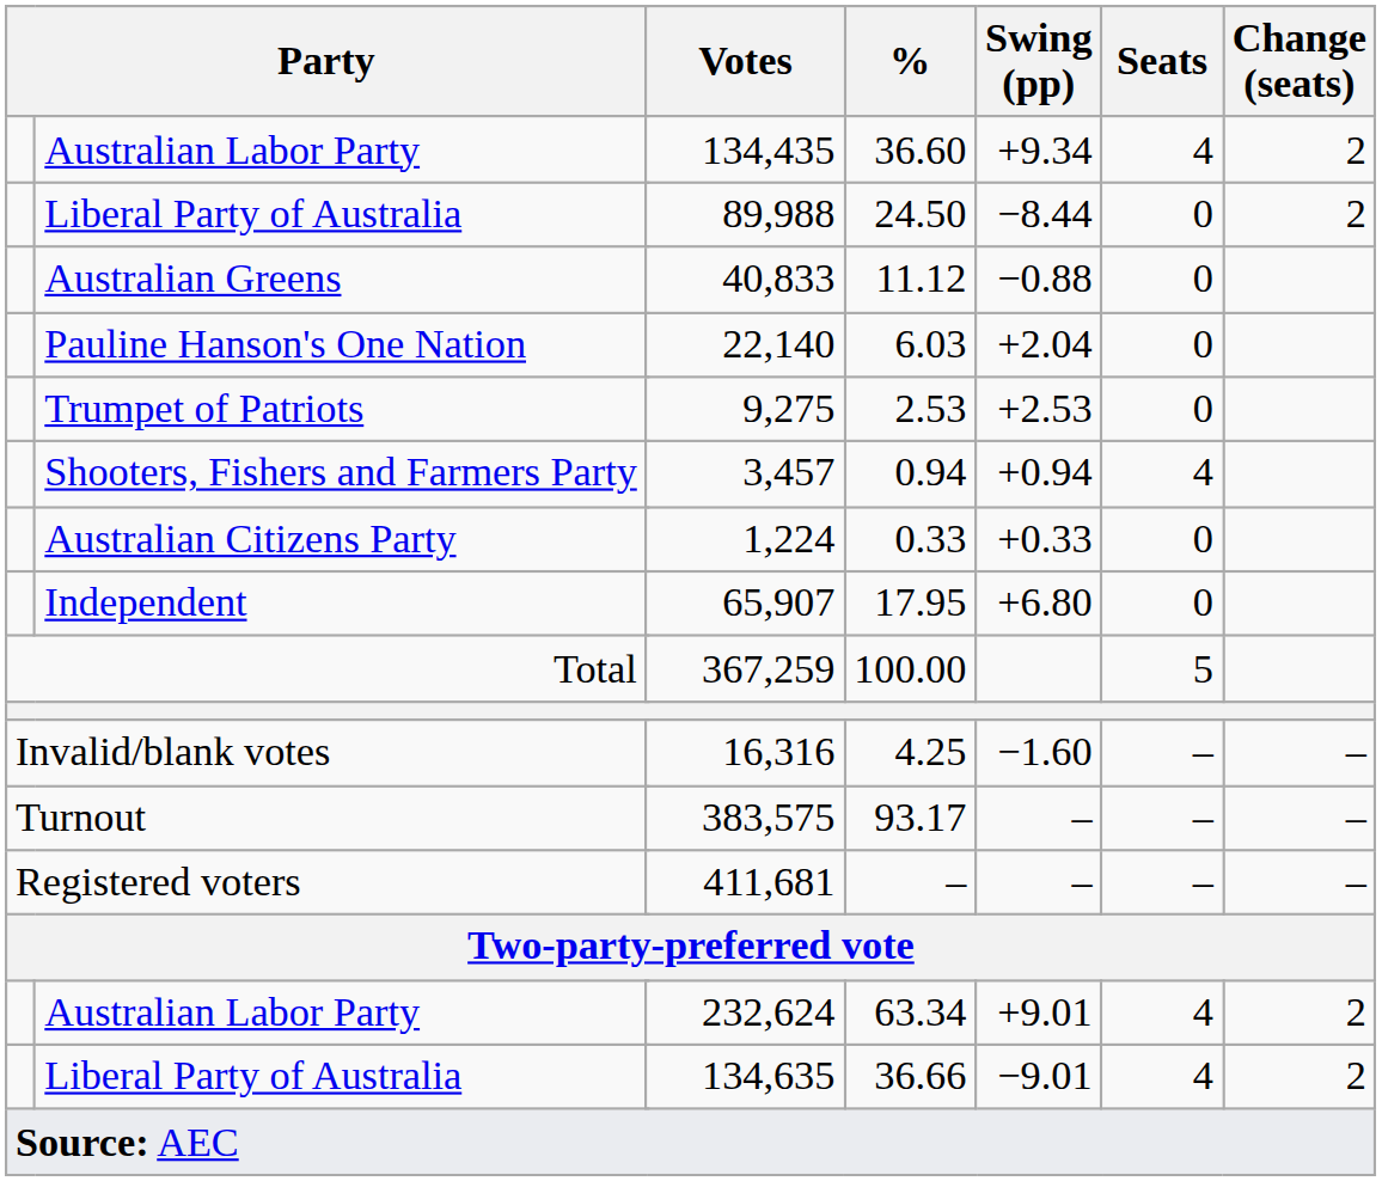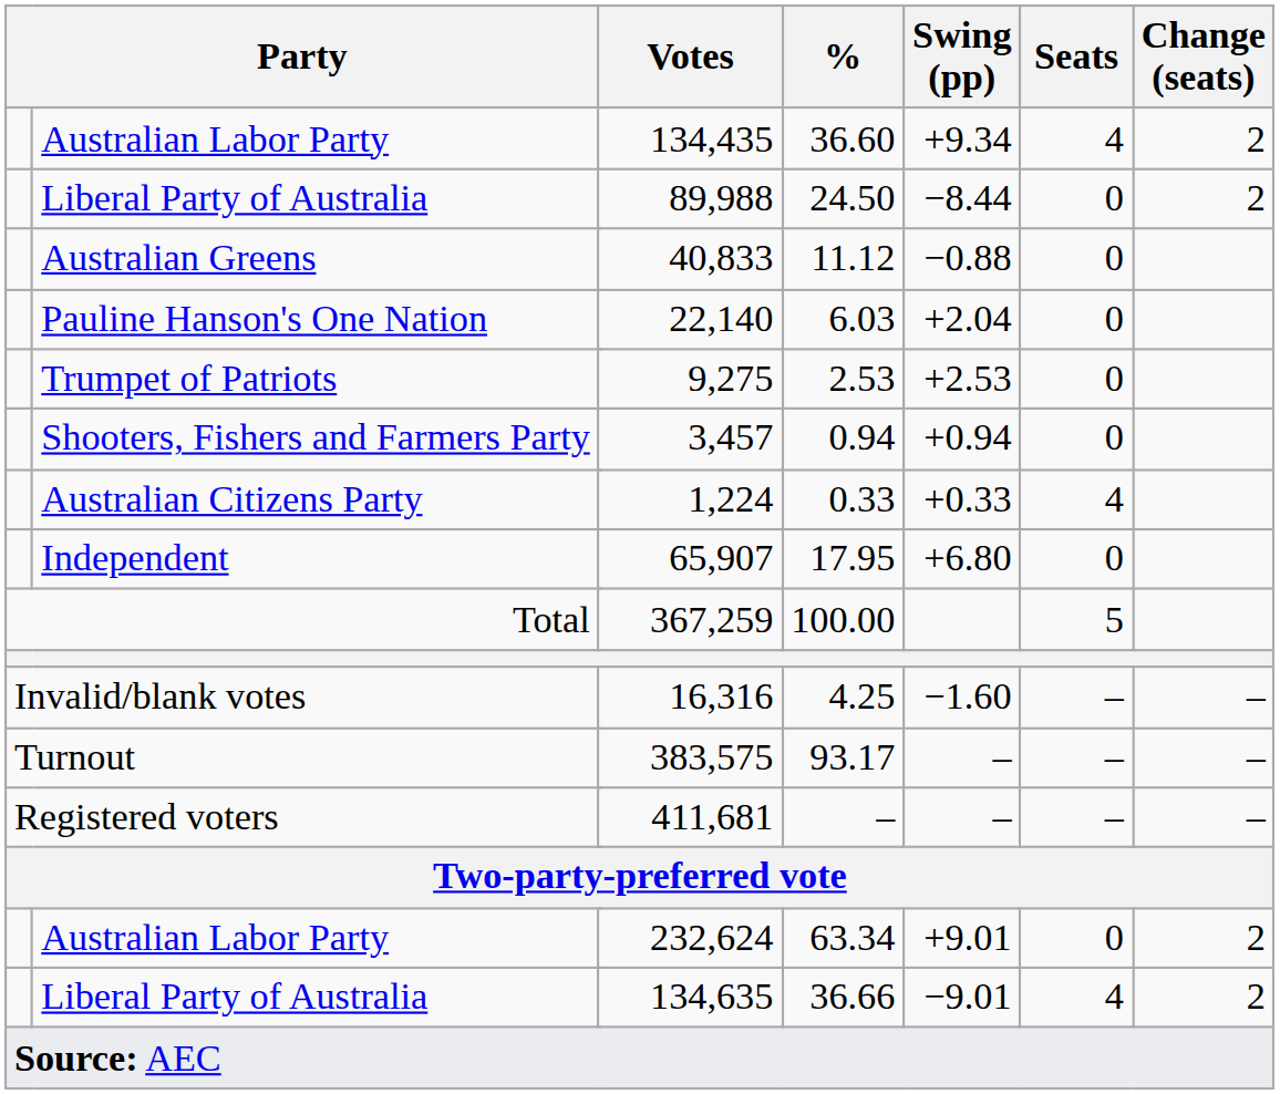3,457 | Seats: 4 -> 0
1,224 | Seats: 0 -> 4
232,624 | Seats: 4 -> 0
